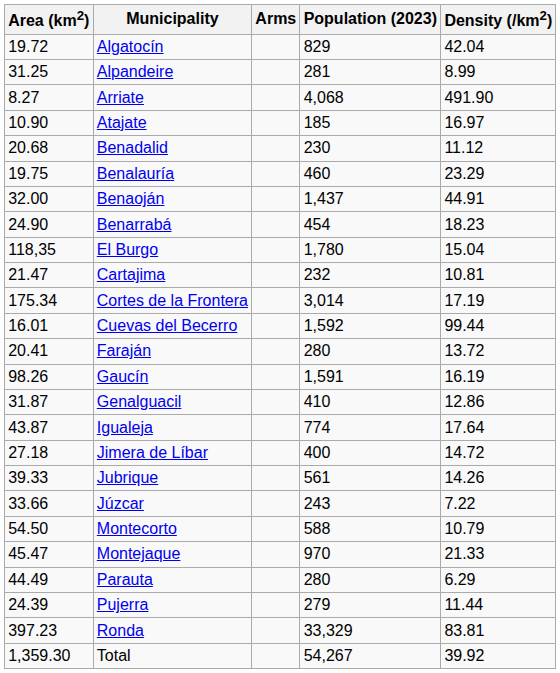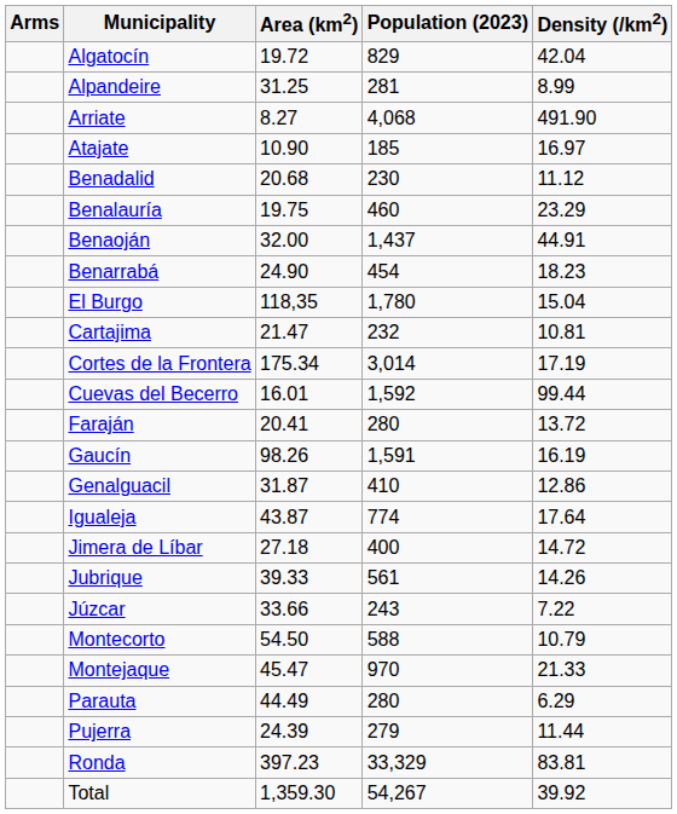columns swapped: Arms <-> Area (km2)
